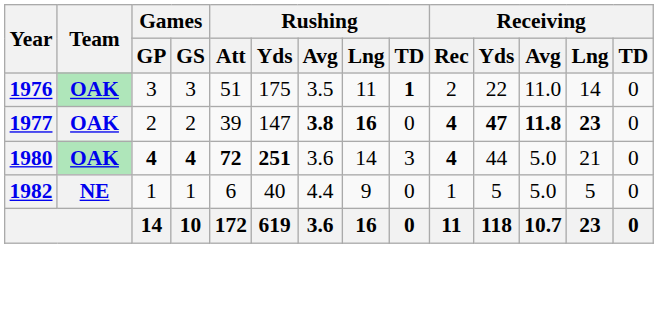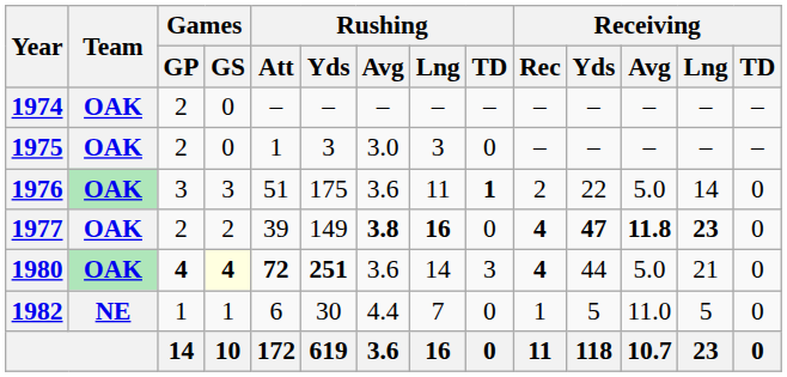+ row: 1974 | OAK | 2 | 0 | – | – | – | – | – | – | – | – | – | –
+ row: 1975 | OAK | 2 | 0 | 1 | 3 | 3.0 | 3 | 0 | – | – | – | – | –
1976 | Rushing / Avg: 3.5 -> 3.6
1976 | Receiving / Avg: 11.0 -> 5.0
1977 | Rushing / Yds: 147 -> 149
1980 | Games / GS: no background -> lightyellow background
1982 | Rushing / Yds: 40 -> 30
1982 | Rushing / Lng: 9 -> 7
1982 | Receiving / Avg: 5.0 -> 11.0
